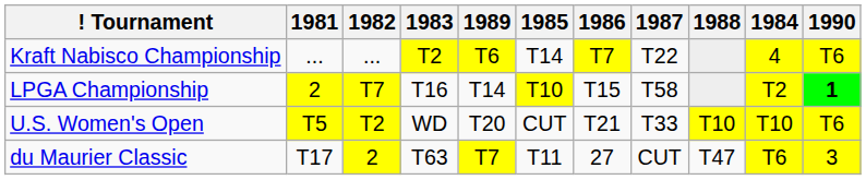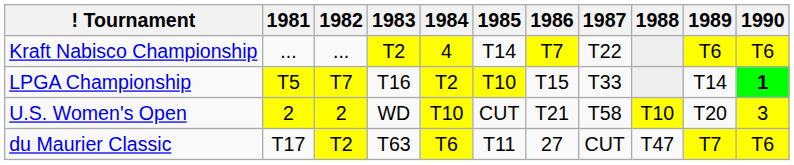columns swapped: 1984 <-> 1989
LPGA Championship | 1981: 2 -> T5
LPGA Championship | 1987: T58 -> T33
U.S. Women's Open | 1981: T5 -> 2
U.S. Women's Open | 1982: T2 -> 2
U.S. Women's Open | 1987: T33 -> T58
U.S. Women's Open | 1990: T6 -> 3
du Maurier Classic | 1982: 2 -> T2
du Maurier Classic | 1990: 3 -> T6
